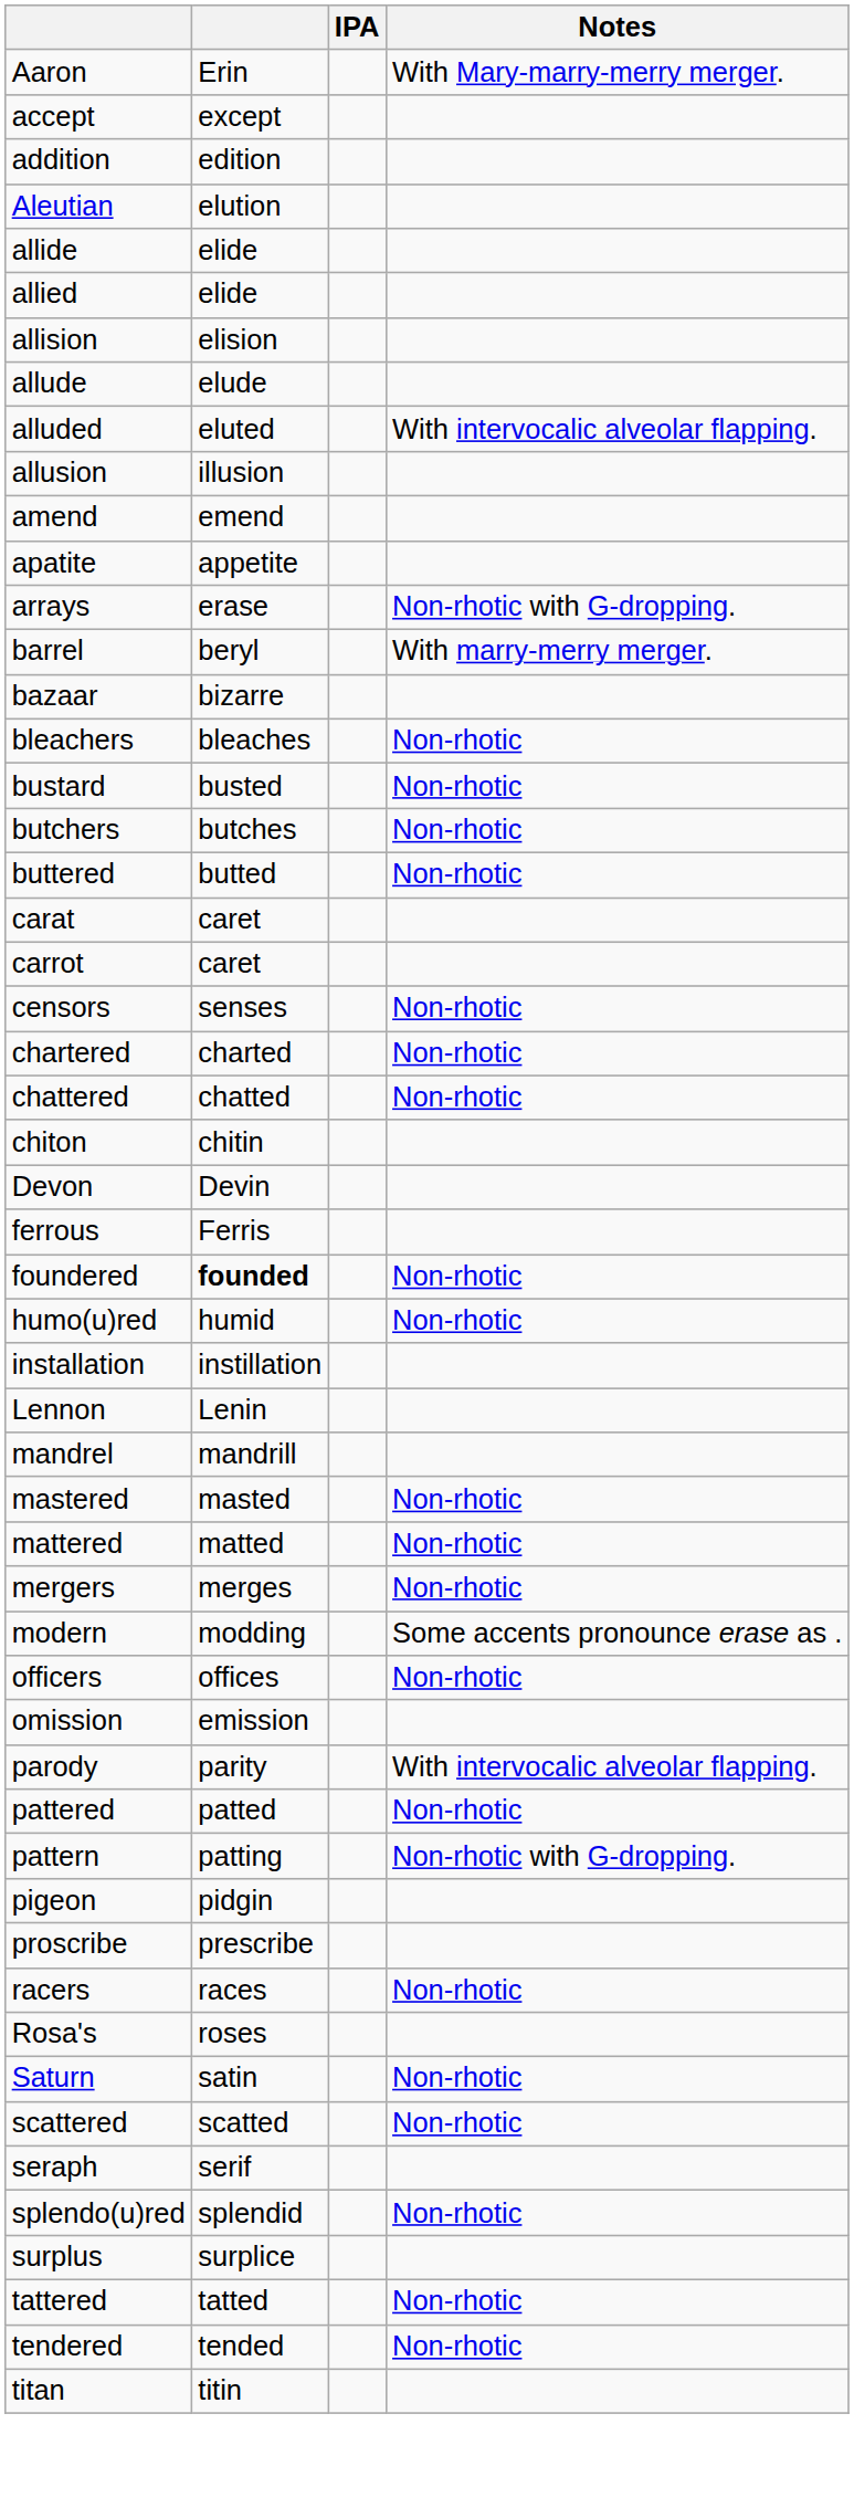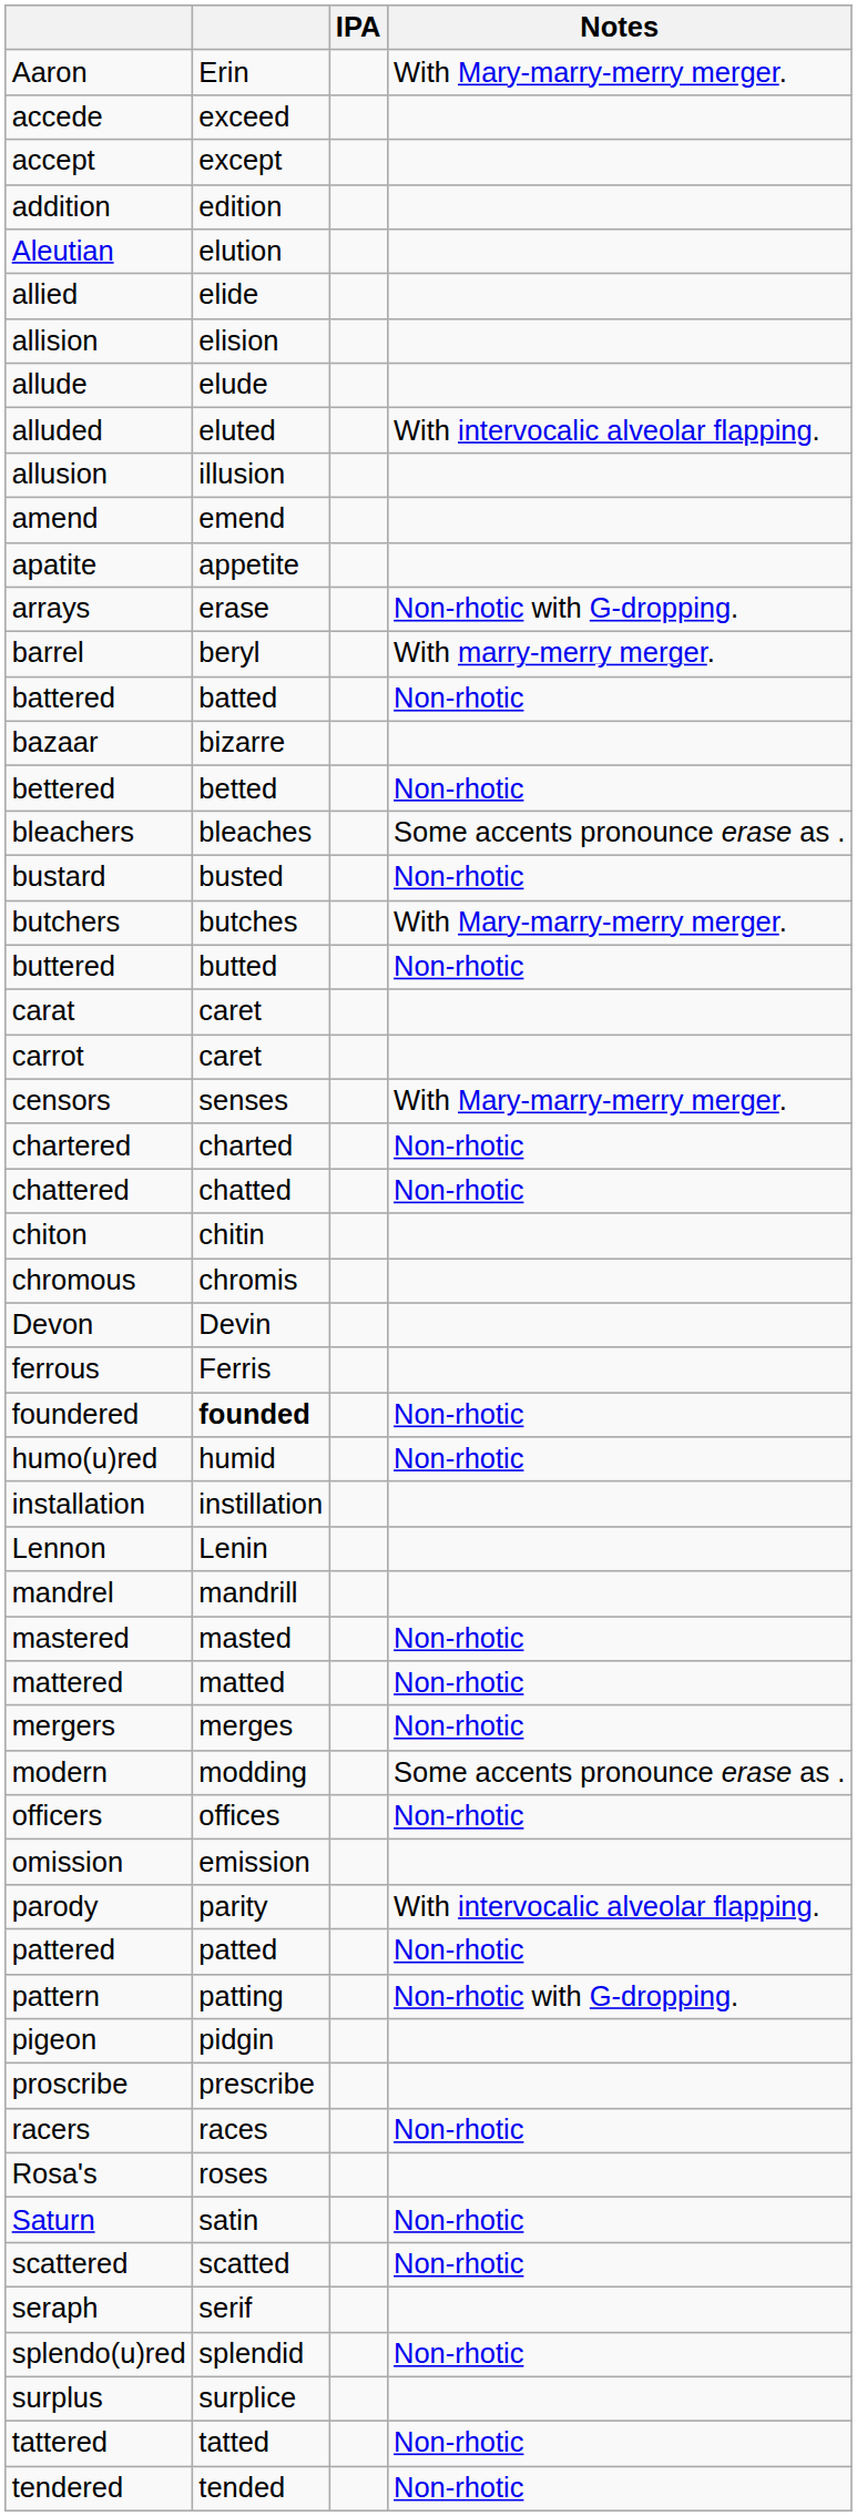+ row: accede | exceed
- row: allide | elide
+ row: battered | batted | Non-rhotic
+ row: bettered | betted | Non-rhotic
bleachers | Notes: Non-rhotic -> Some accents pronounce erase as .
butchers | Notes: Non-rhotic -> With Mary-marry-merry merger.
censors | Notes: Non-rhotic -> With Mary-marry-merry merger.
+ row: chromous | chromis
- row: titan | titin
